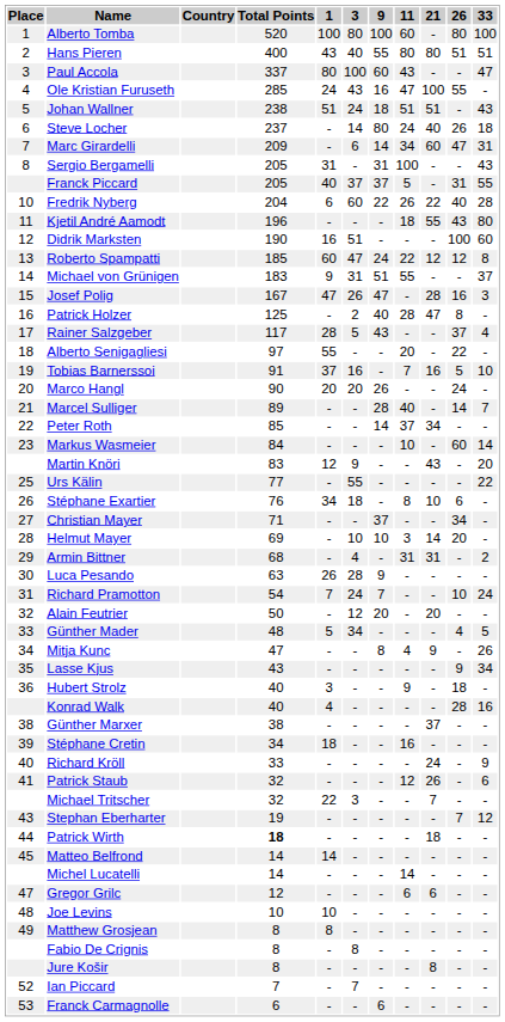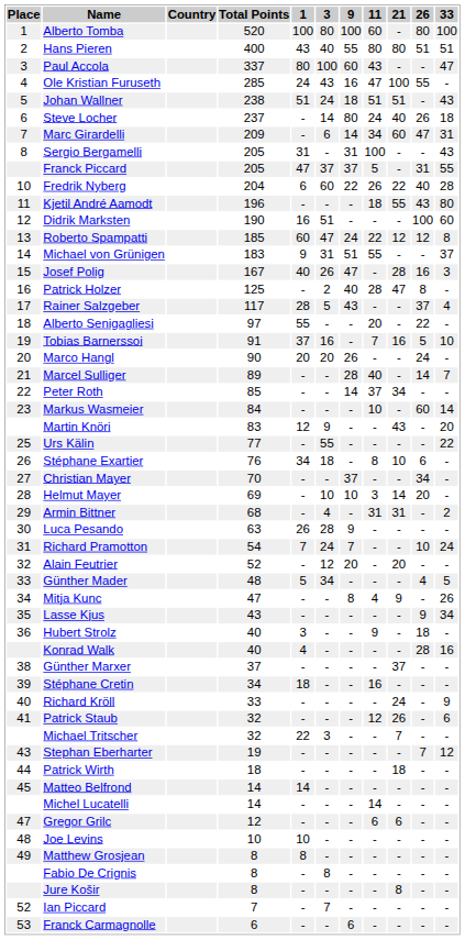Franck Piccard | 1: 40 -> 47
Josef Polig | 1: 47 -> 40
Christian Mayer | Total Points: 71 -> 70
Alain Feutrier | Total Points: 50 -> 52
Günther Marxer | Total Points: 38 -> 37
Patrick Wirth | Total Points: bold -> normal
